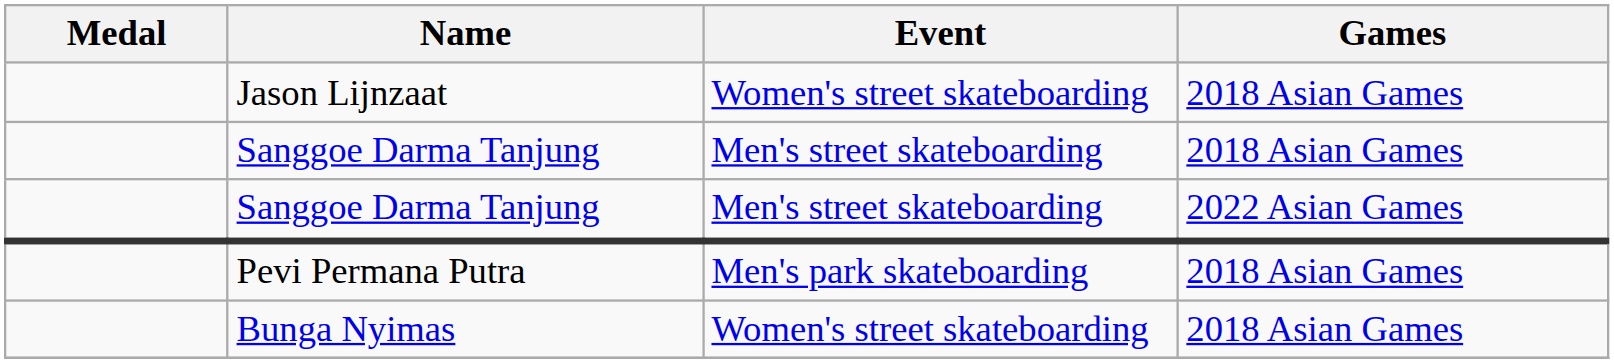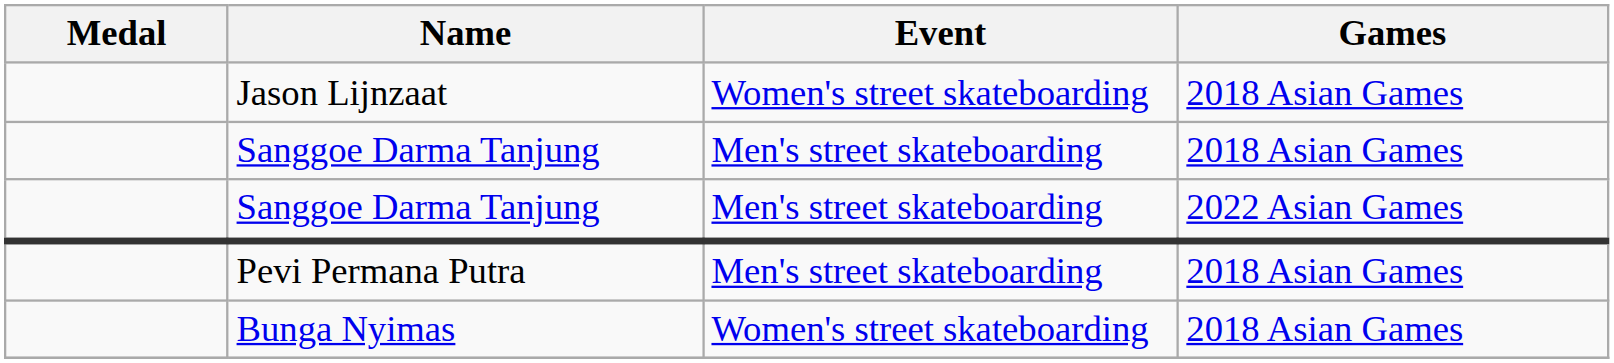Pevi Permana Putra | Event: Men's park skateboarding -> Men's street skateboarding
